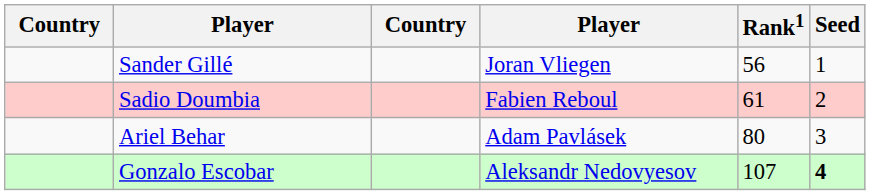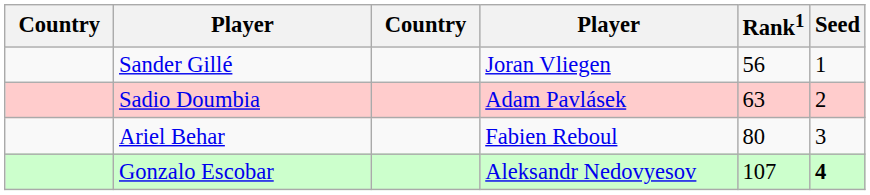Sadio Doumbia | column 4: Fabien Reboul -> Adam Pavlásek
Sadio Doumbia | Rank1: 61 -> 63
Ariel Behar | column 4: Adam Pavlásek -> Fabien Reboul
